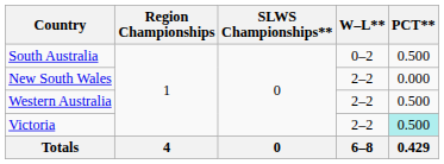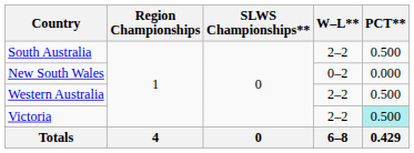South Australia | W–L**: 0–2 -> 2–2
New South Wales | W–L**: 2–2 -> 0–2
